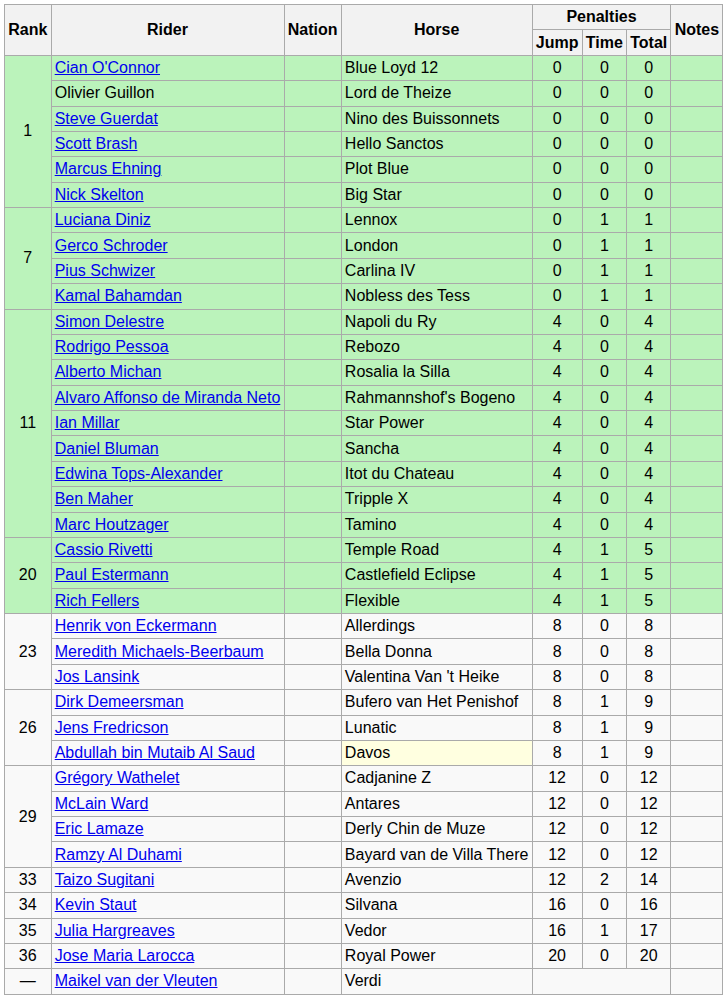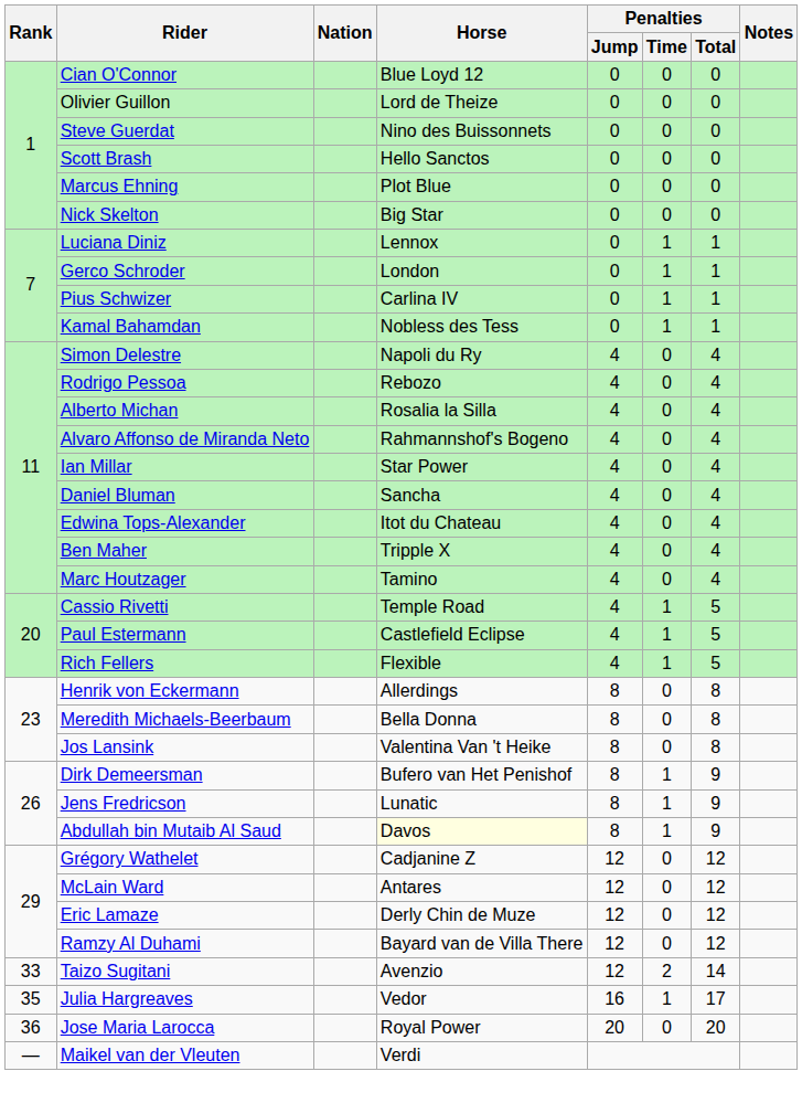- row: 34 | Kevin Staut | Silvana | 16 | 0 | 16
